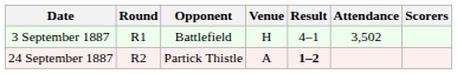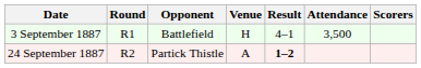3 September 1887 | Attendance: 3,502 -> 3,500
